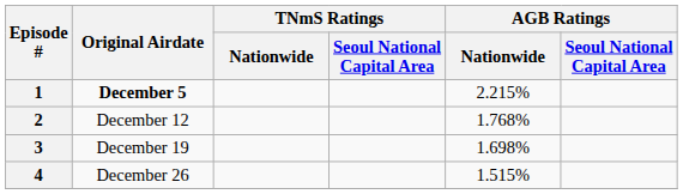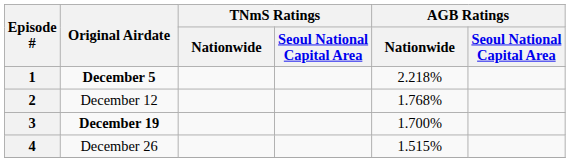1 | AGB Ratings / Nationwide: 2.215% -> 2.218%
3 | Original Airdate: normal -> bold
3 | AGB Ratings / Nationwide: 1.698% -> 1.700%
